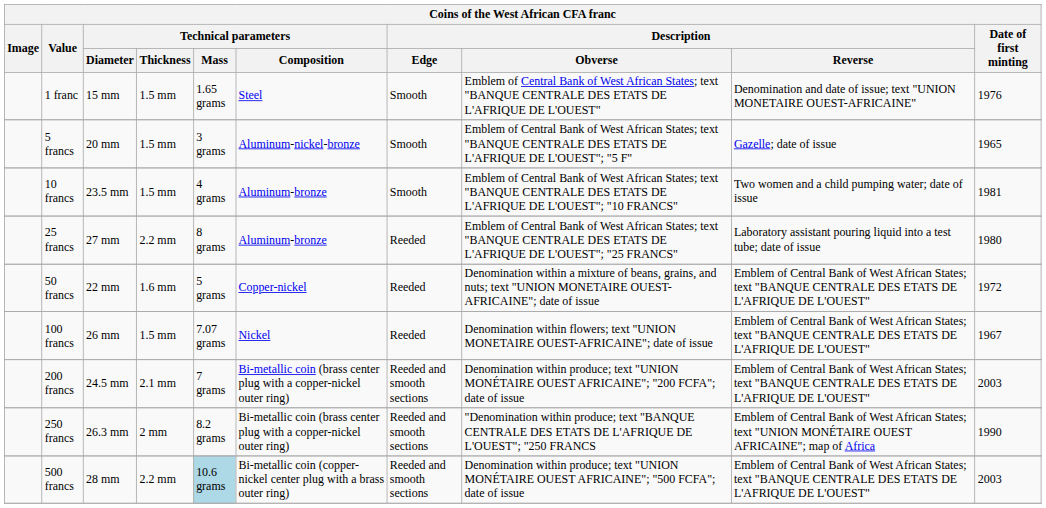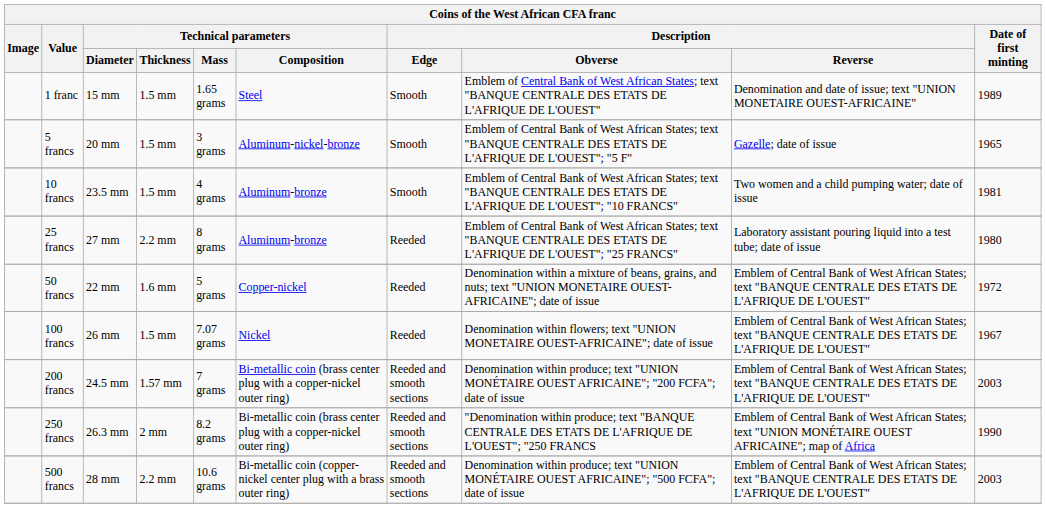1 franc | Date of first minting: 1976 -> 1989
200 francs | Technical parameters / Thickness: 2.1 mm -> 1.57 mm
500 francs | Technical parameters / Mass: lightblue background -> no background
